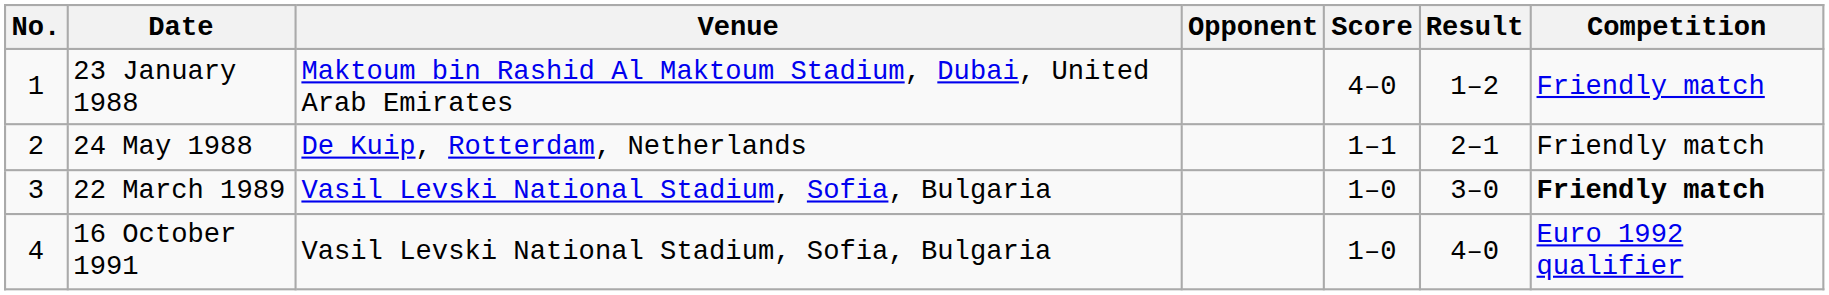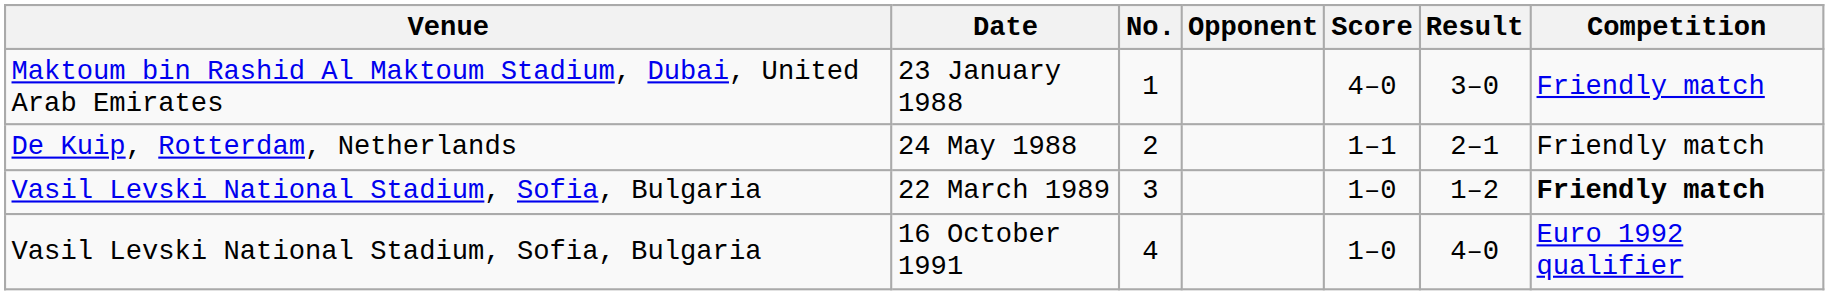columns swapped: No. <-> Venue
23 January 1988 | Result: 1–2 -> 3–0
22 March 1989 | Result: 3–0 -> 1–2
